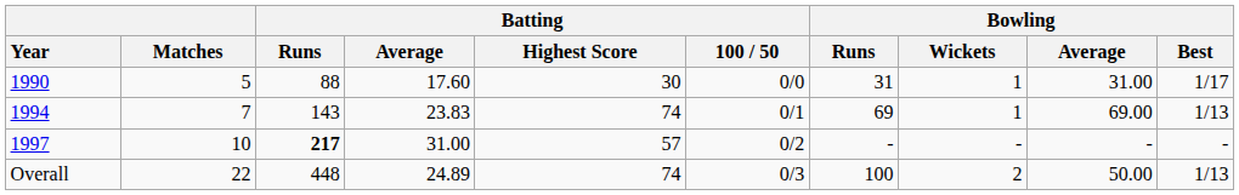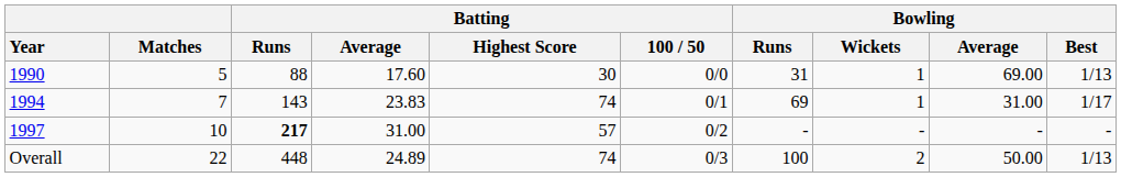1990 | Bowling / Average: 31.00 -> 69.00
1990 | Bowling / Best: 1/17 -> 1/13
1994 | Bowling / Average: 69.00 -> 31.00
1994 | Bowling / Best: 1/13 -> 1/17
